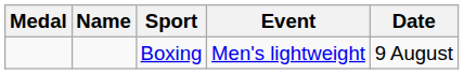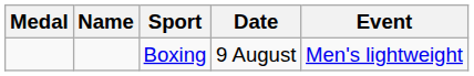columns swapped: Event <-> Date
